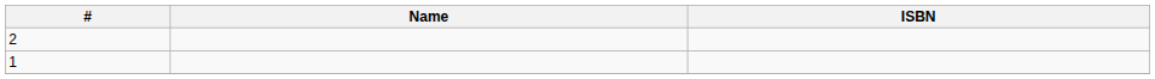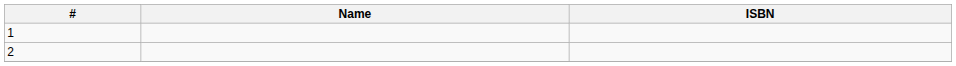rows swapped: 1 <-> 2
